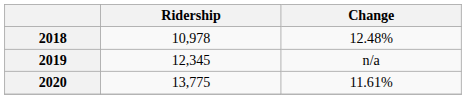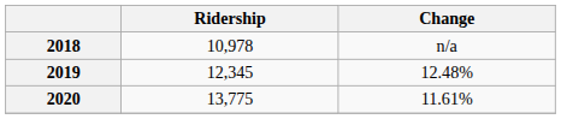2018 | Change: 12.48% -> n/a
2019 | Change: n/a -> 12.48%
